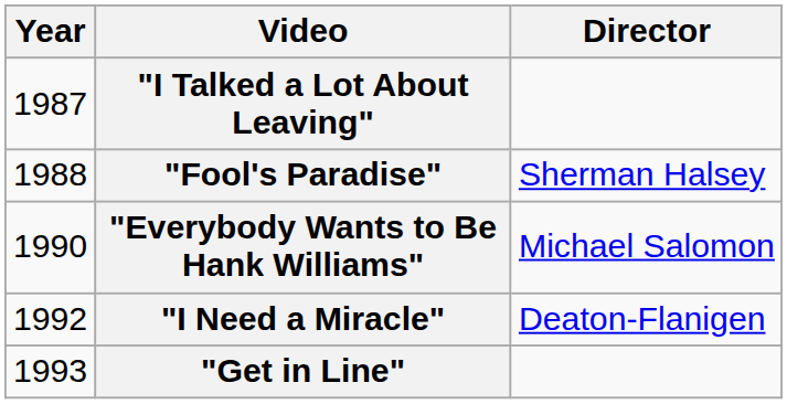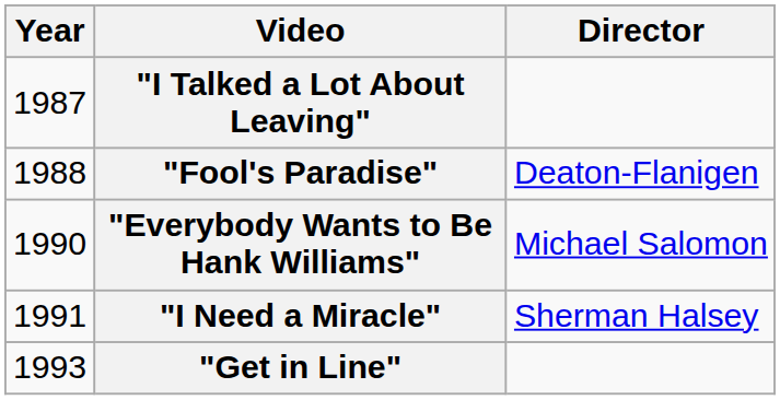"Fool's Paradise" | Director: Sherman Halsey -> Deaton-Flanigen
"I Need a Miracle" | Year: 1992 -> 1991
"I Need a Miracle" | Director: Deaton-Flanigen -> Sherman Halsey
